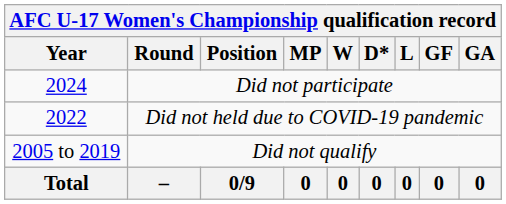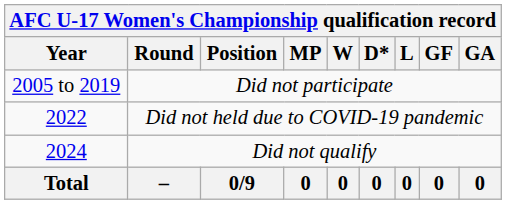Did not participate | Year: 2024 -> 2005 to 2019
Did not qualify | Year: 2005 to 2019 -> 2024
